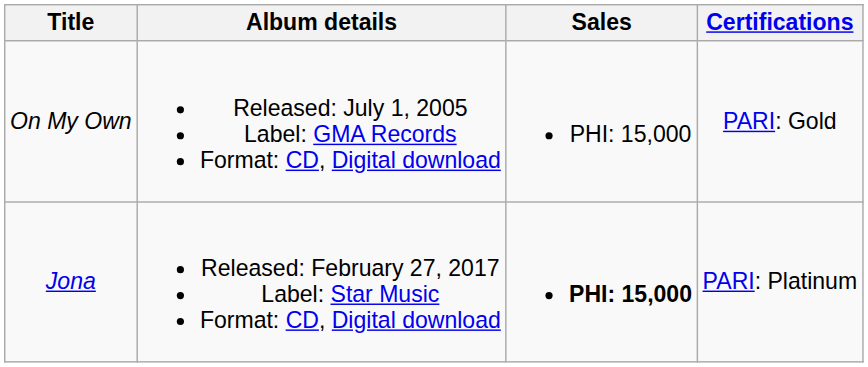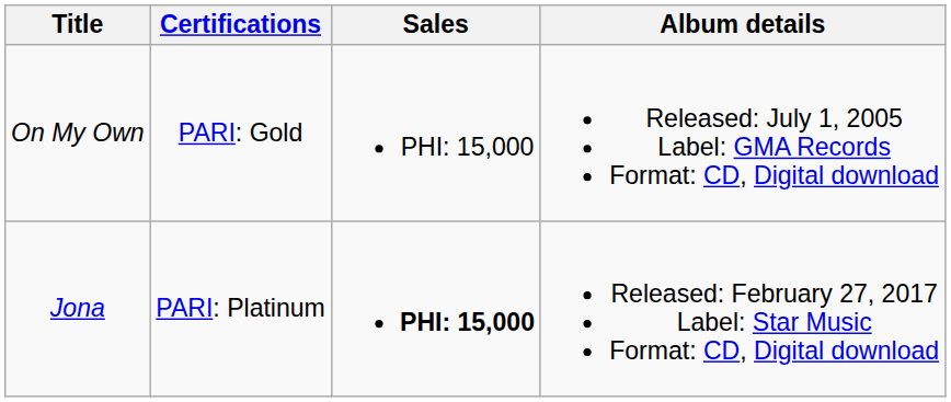columns swapped: Album details <-> Certifications
